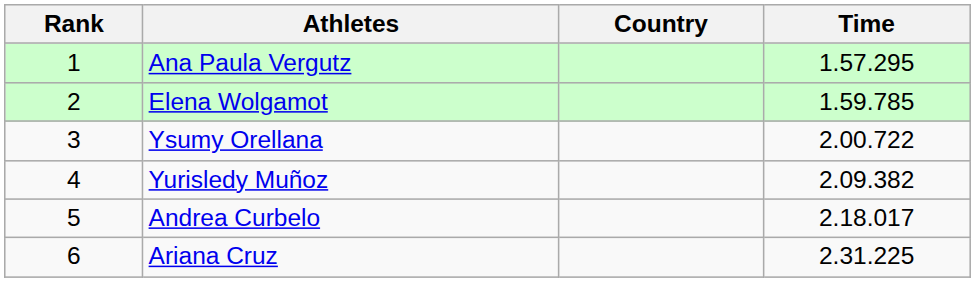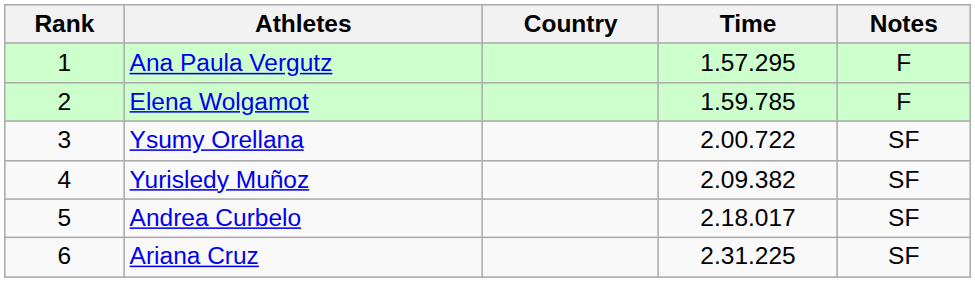+ column: Notes | F | F | SF | SF | SF | SF
